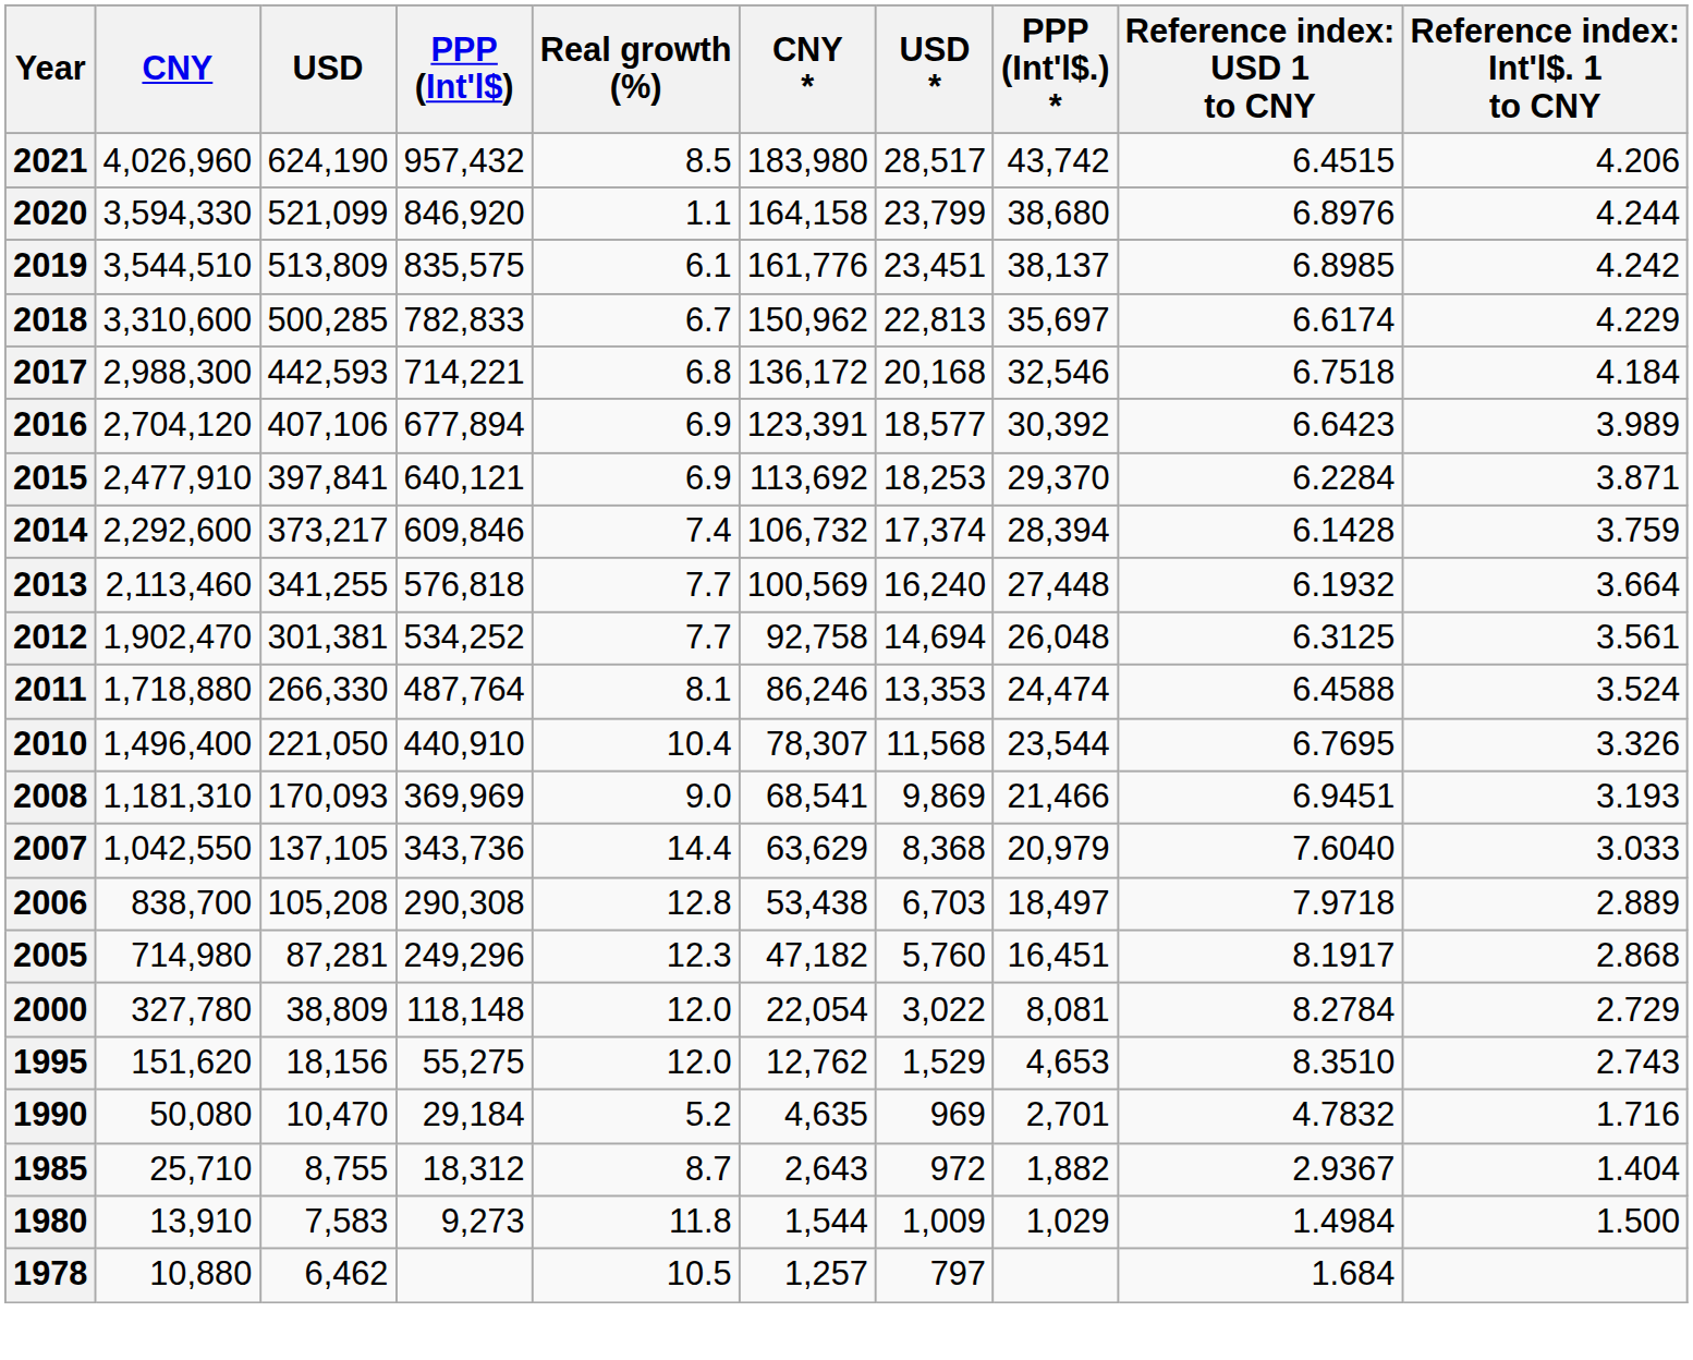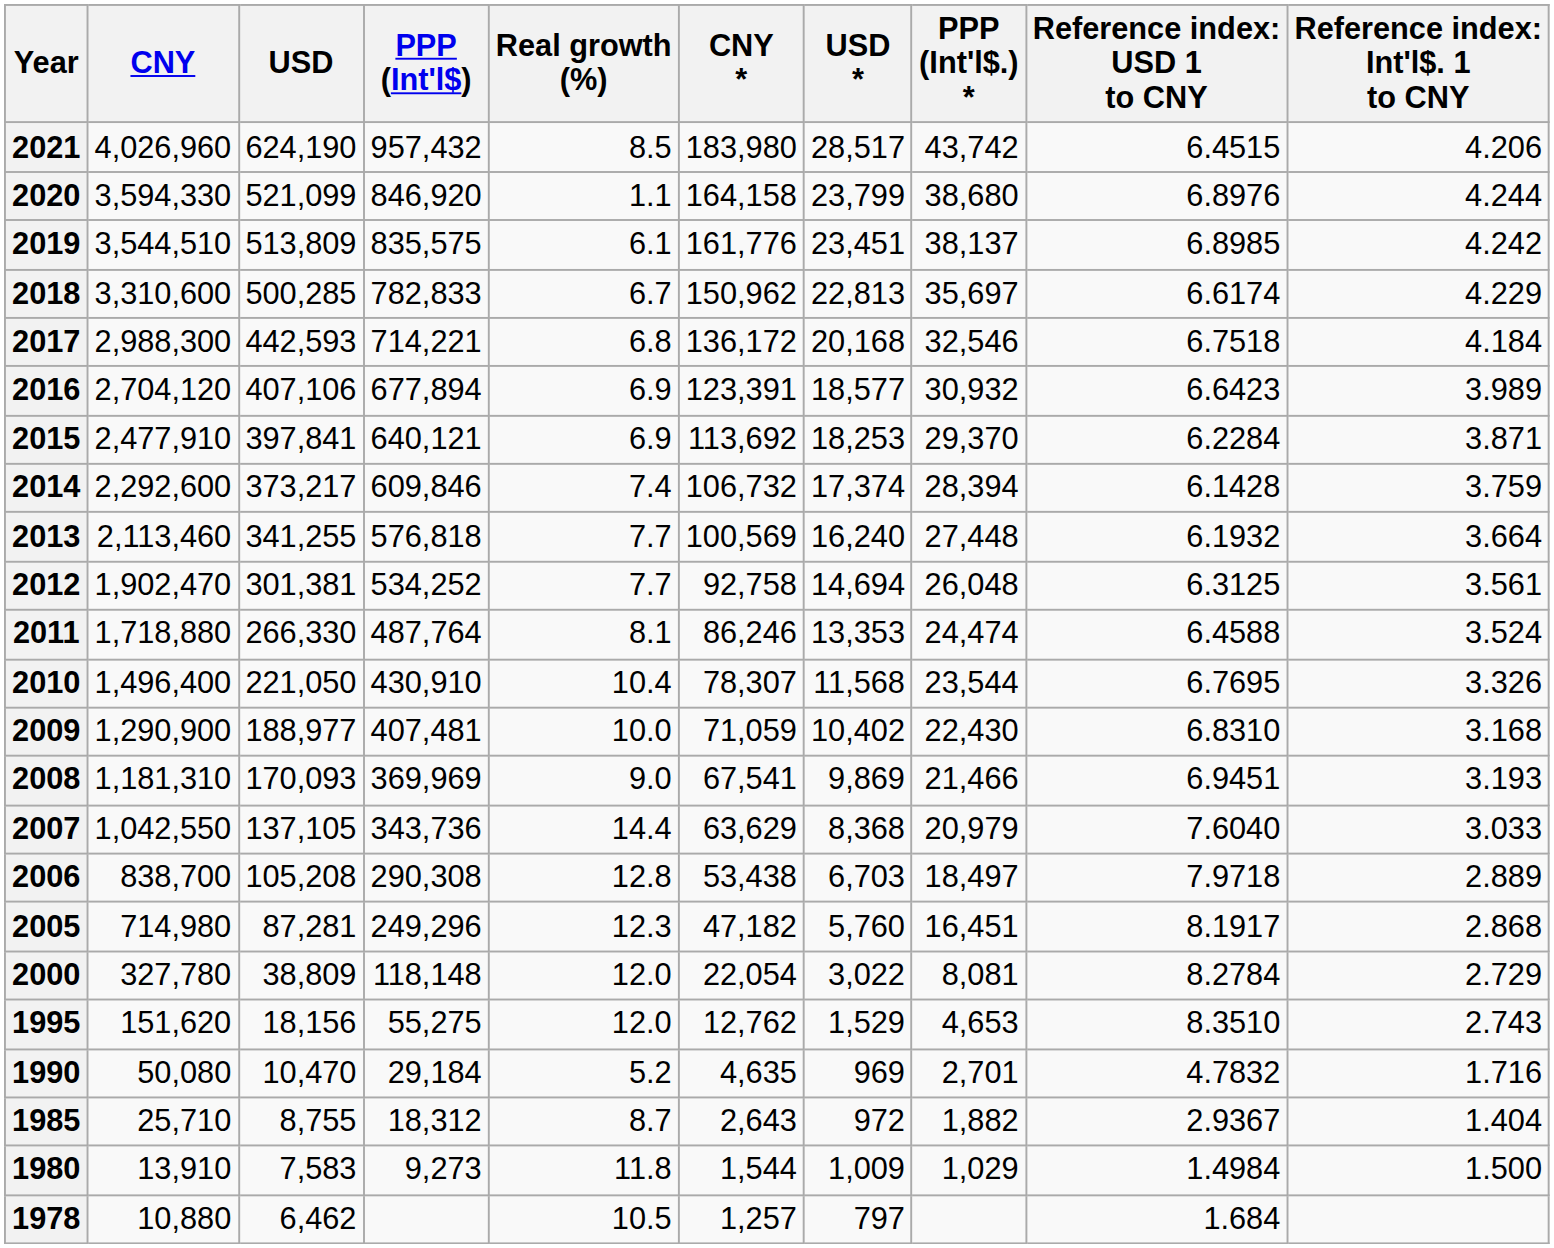2016 | PPP (Int'l$.) *: 30,392 -> 30,932
2010 | PPP (Int'l$): 440,910 -> 430,910
+ row: 2009 | 1,290,900 | 188,977 | 407,481 | 10.0 | 71,059 | 10,402 | 22,430 | 6.8310 | 3.168
2008 | CNY *: 68,541 -> 67,541
